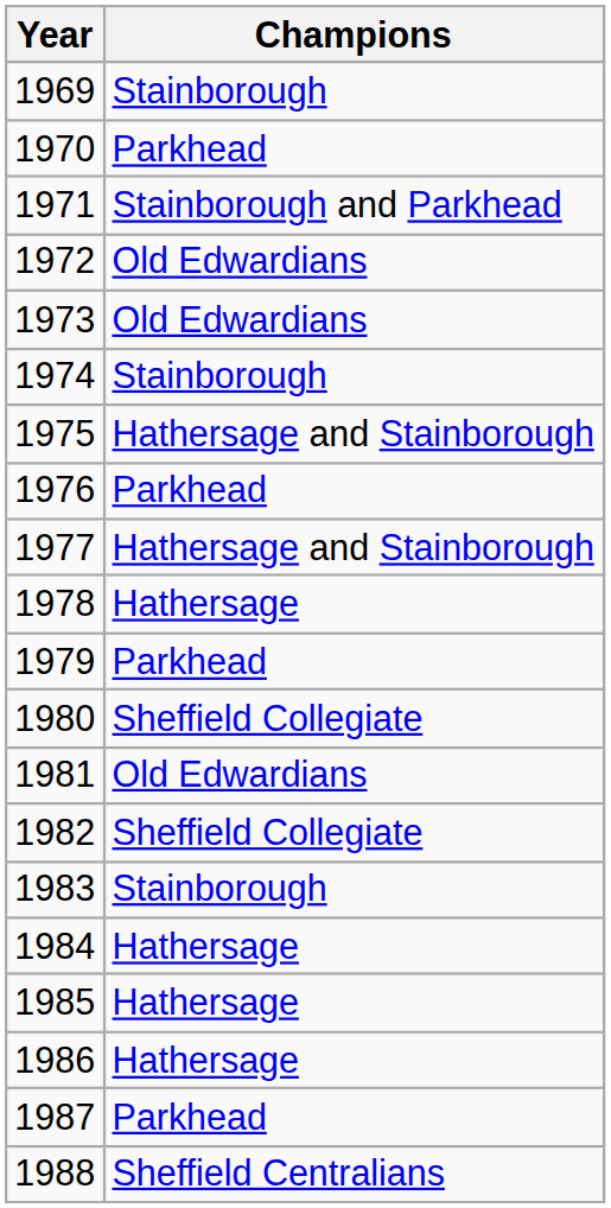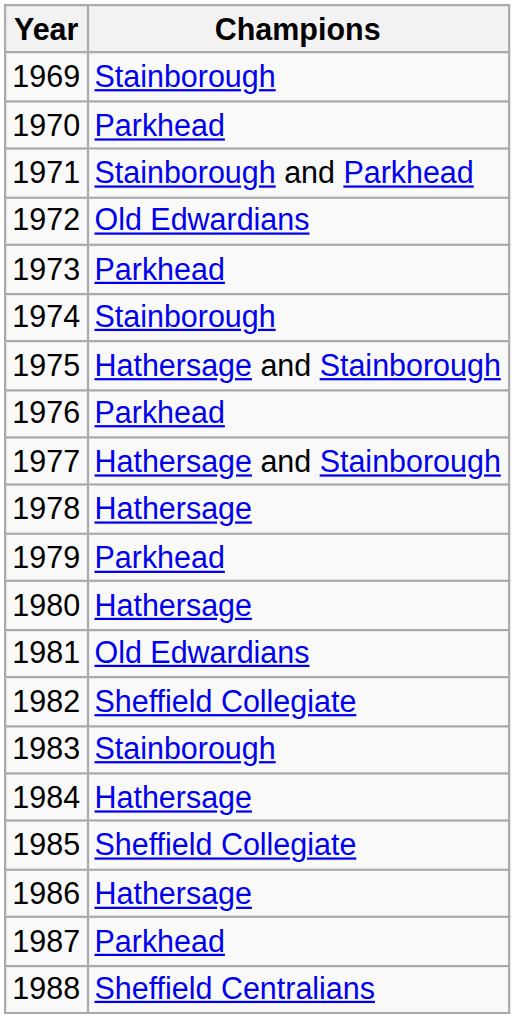1973 | Champions: Old Edwardians -> Parkhead
1980 | Champions: Sheffield Collegiate -> Hathersage
1985 | Champions: Hathersage -> Sheffield Collegiate
